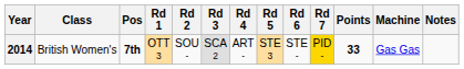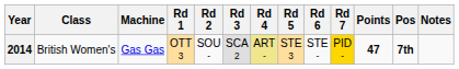columns swapped: Machine <-> Pos
2014 | Rd 4: no background -> khaki background
2014 | Points: 33 -> 47
